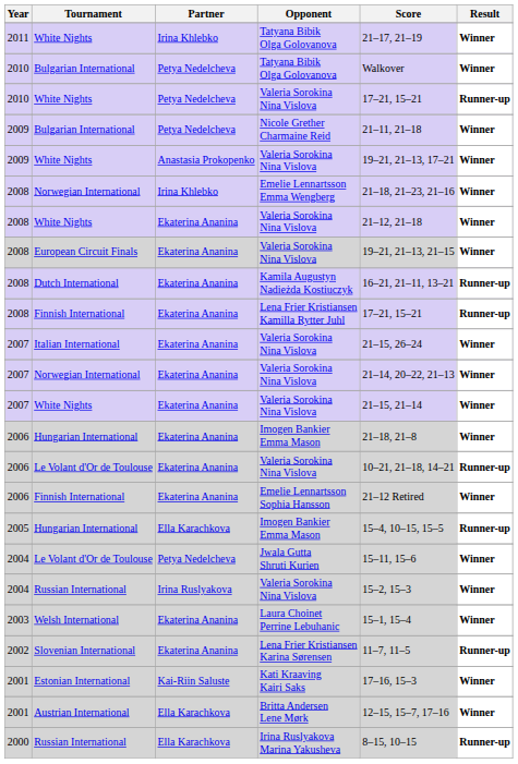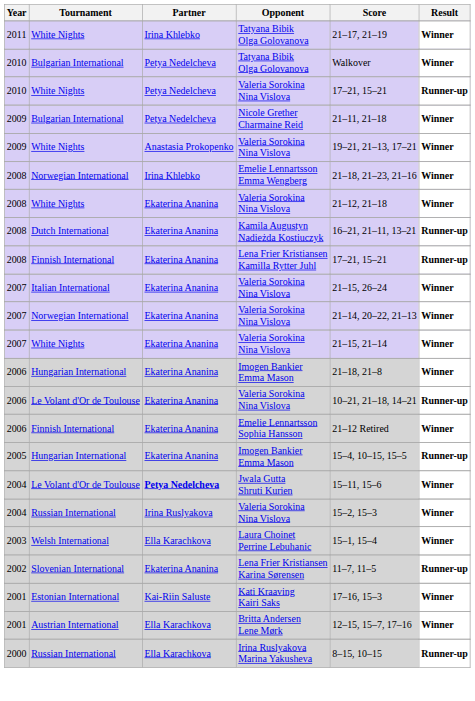- row: 2008 | European Circuit Finals | Ekaterina Ananina | Valeria Sorokina Nina Vislova | 19–21, 21–13, 21–15 | Winner
2005 / Hungarian International | Partner: Ella Karachkova -> Ekaterina Ananina
2004 / Le Volant d'Or de Toulouse | Partner: normal -> bold
Welsh International | Partner: Ekaterina Ananina -> Ella Karachkova
